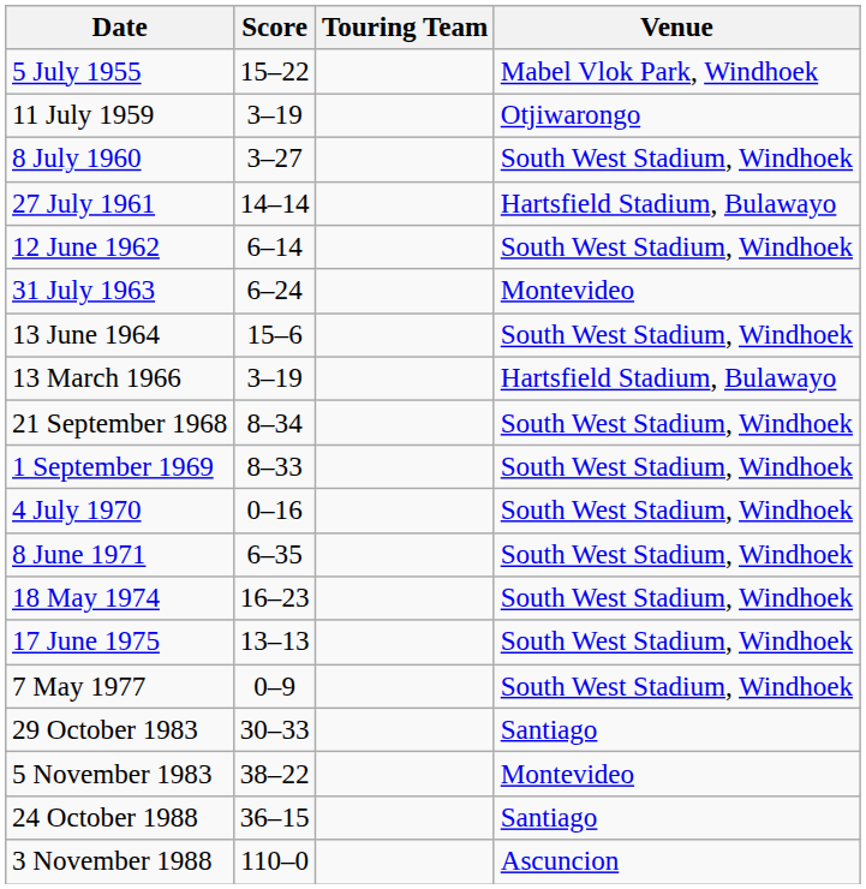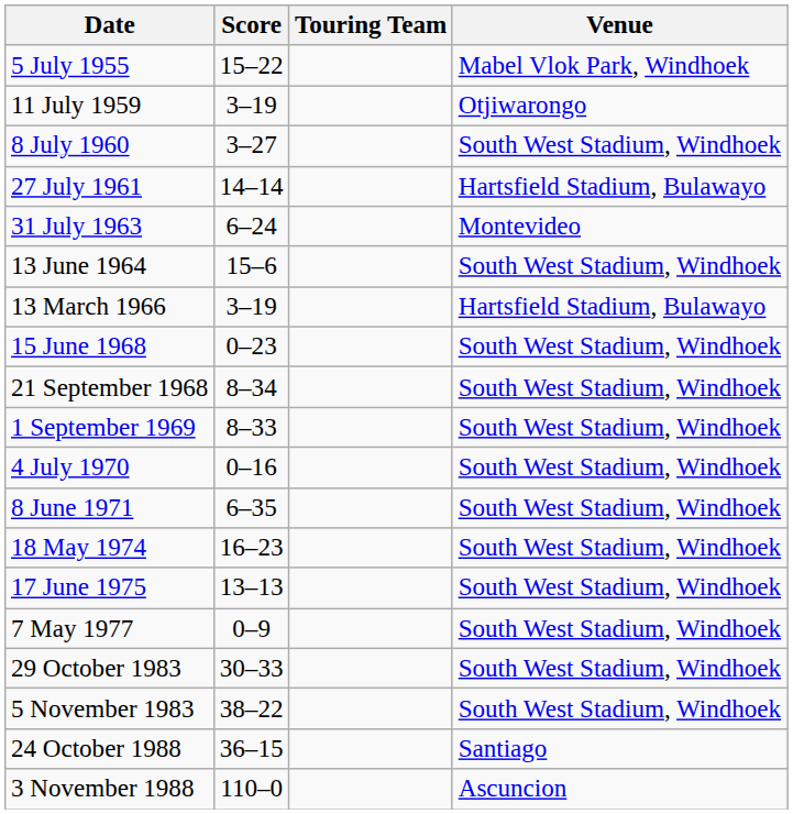- row: 12 June 1962 | 6–14 | South West Stadium, Windhoek
+ row: 15 June 1968 | 0–23 | South West Stadium, Windhoek
29 October 1983 | Venue: Santiago -> South West Stadium, Windhoek
5 November 1983 | Venue: Montevideo -> South West Stadium, Windhoek
